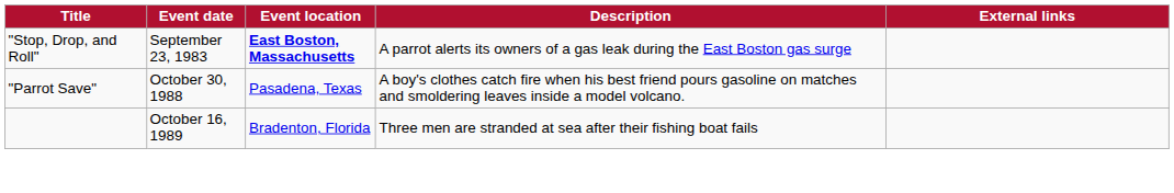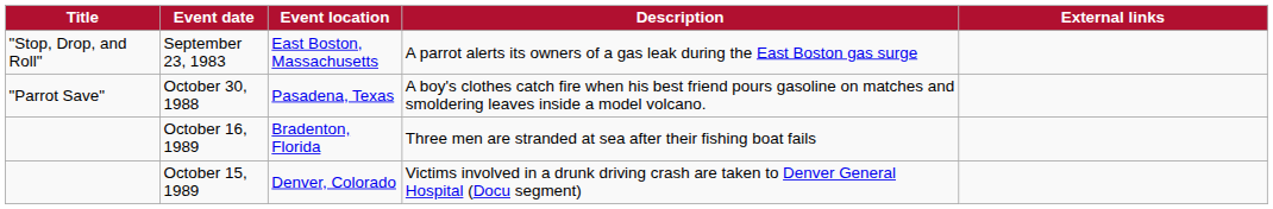September 23, 1983 | Event location: bold -> normal
+ row: October 15, 1989 | Denver, Colorado | Victims involved in a drunk driving crash are taken to Denver General Hospital (Docu segment)
